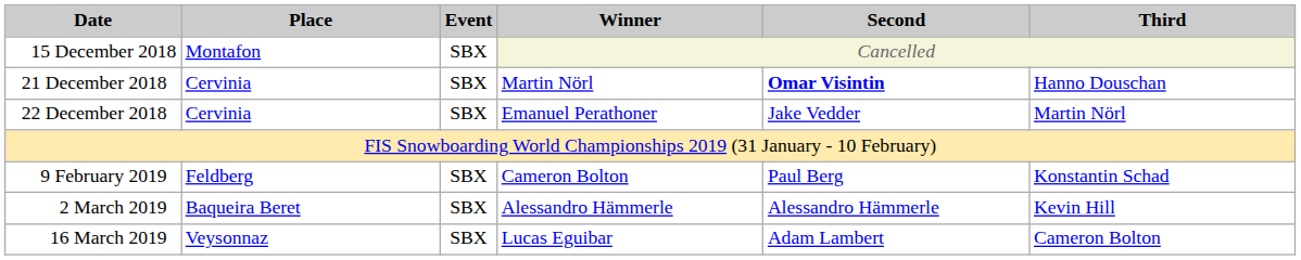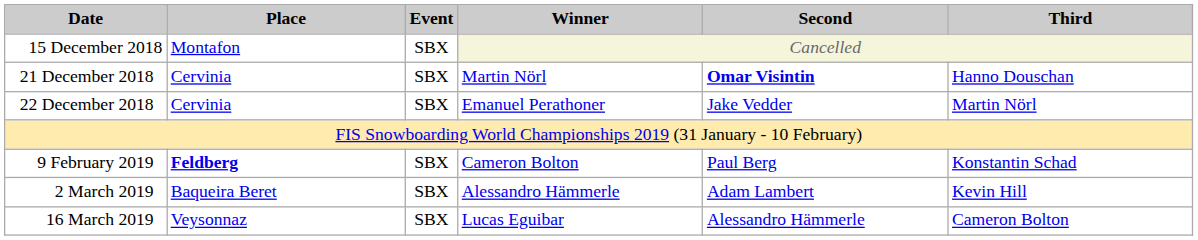9 February 2019 | Place: normal -> bold
2 March 2019 | Second: Alessandro Hämmerle -> Adam Lambert
16 March 2019 | Second: Adam Lambert -> Alessandro Hämmerle
